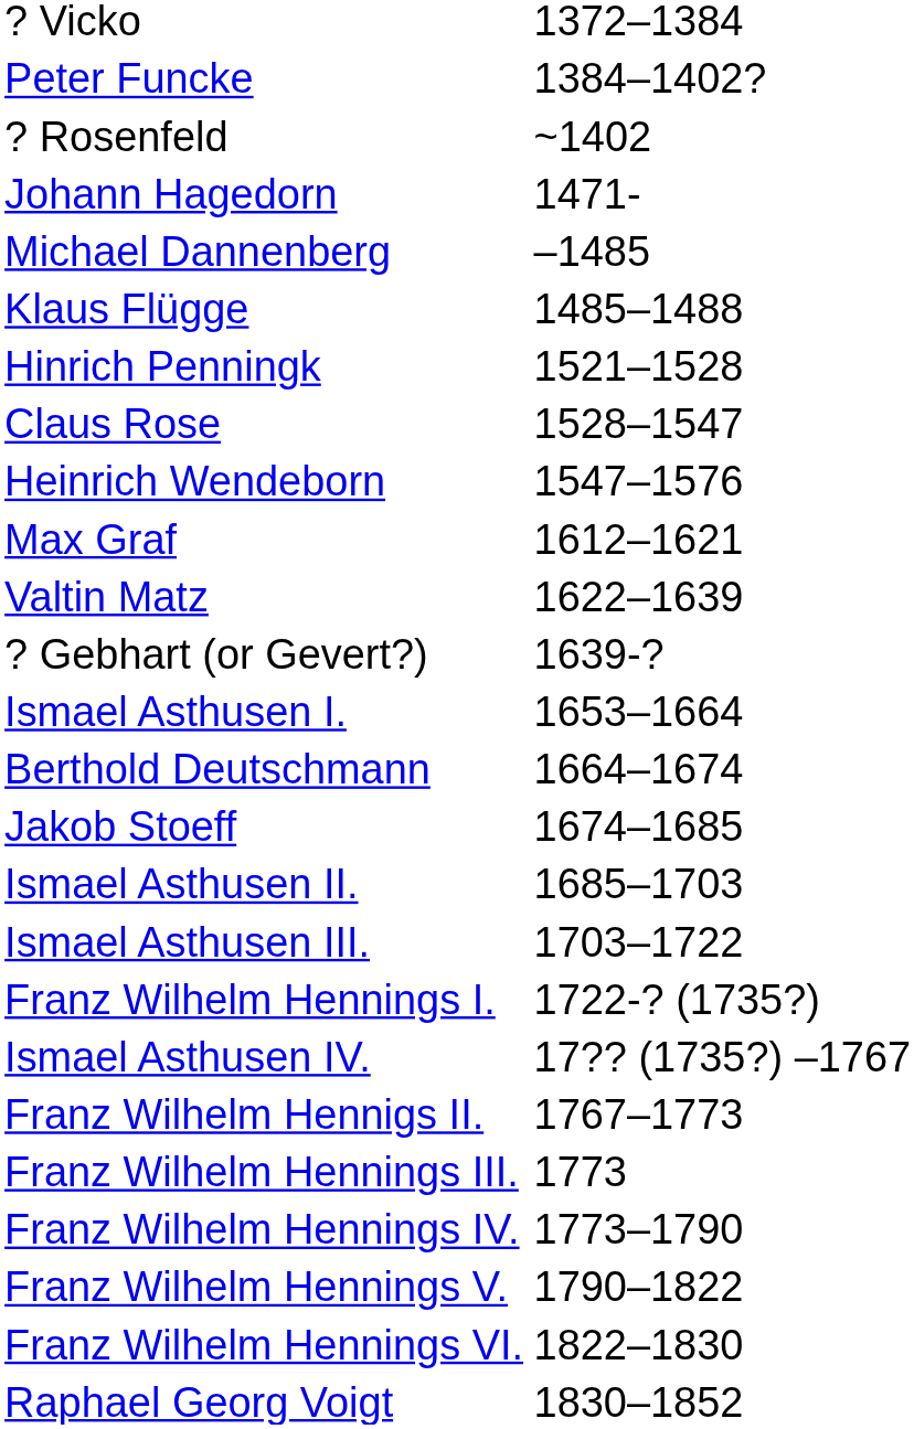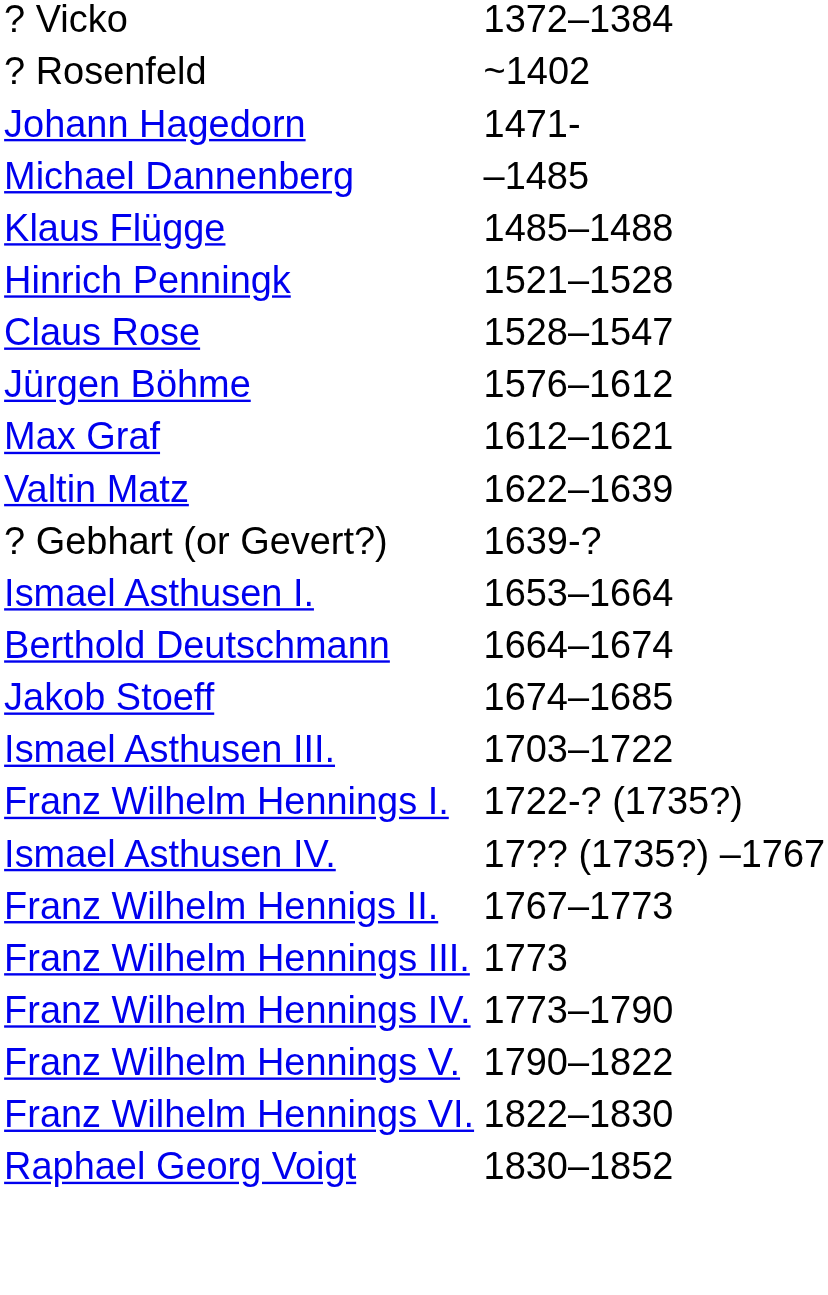- row: Peter Funcke | 1384–1402?
- row: Heinrich Wendeborn | 1547–1576
+ row: Jürgen Böhme | 1576–1612
- row: Ismael Asthusen II. | 1685–1703
